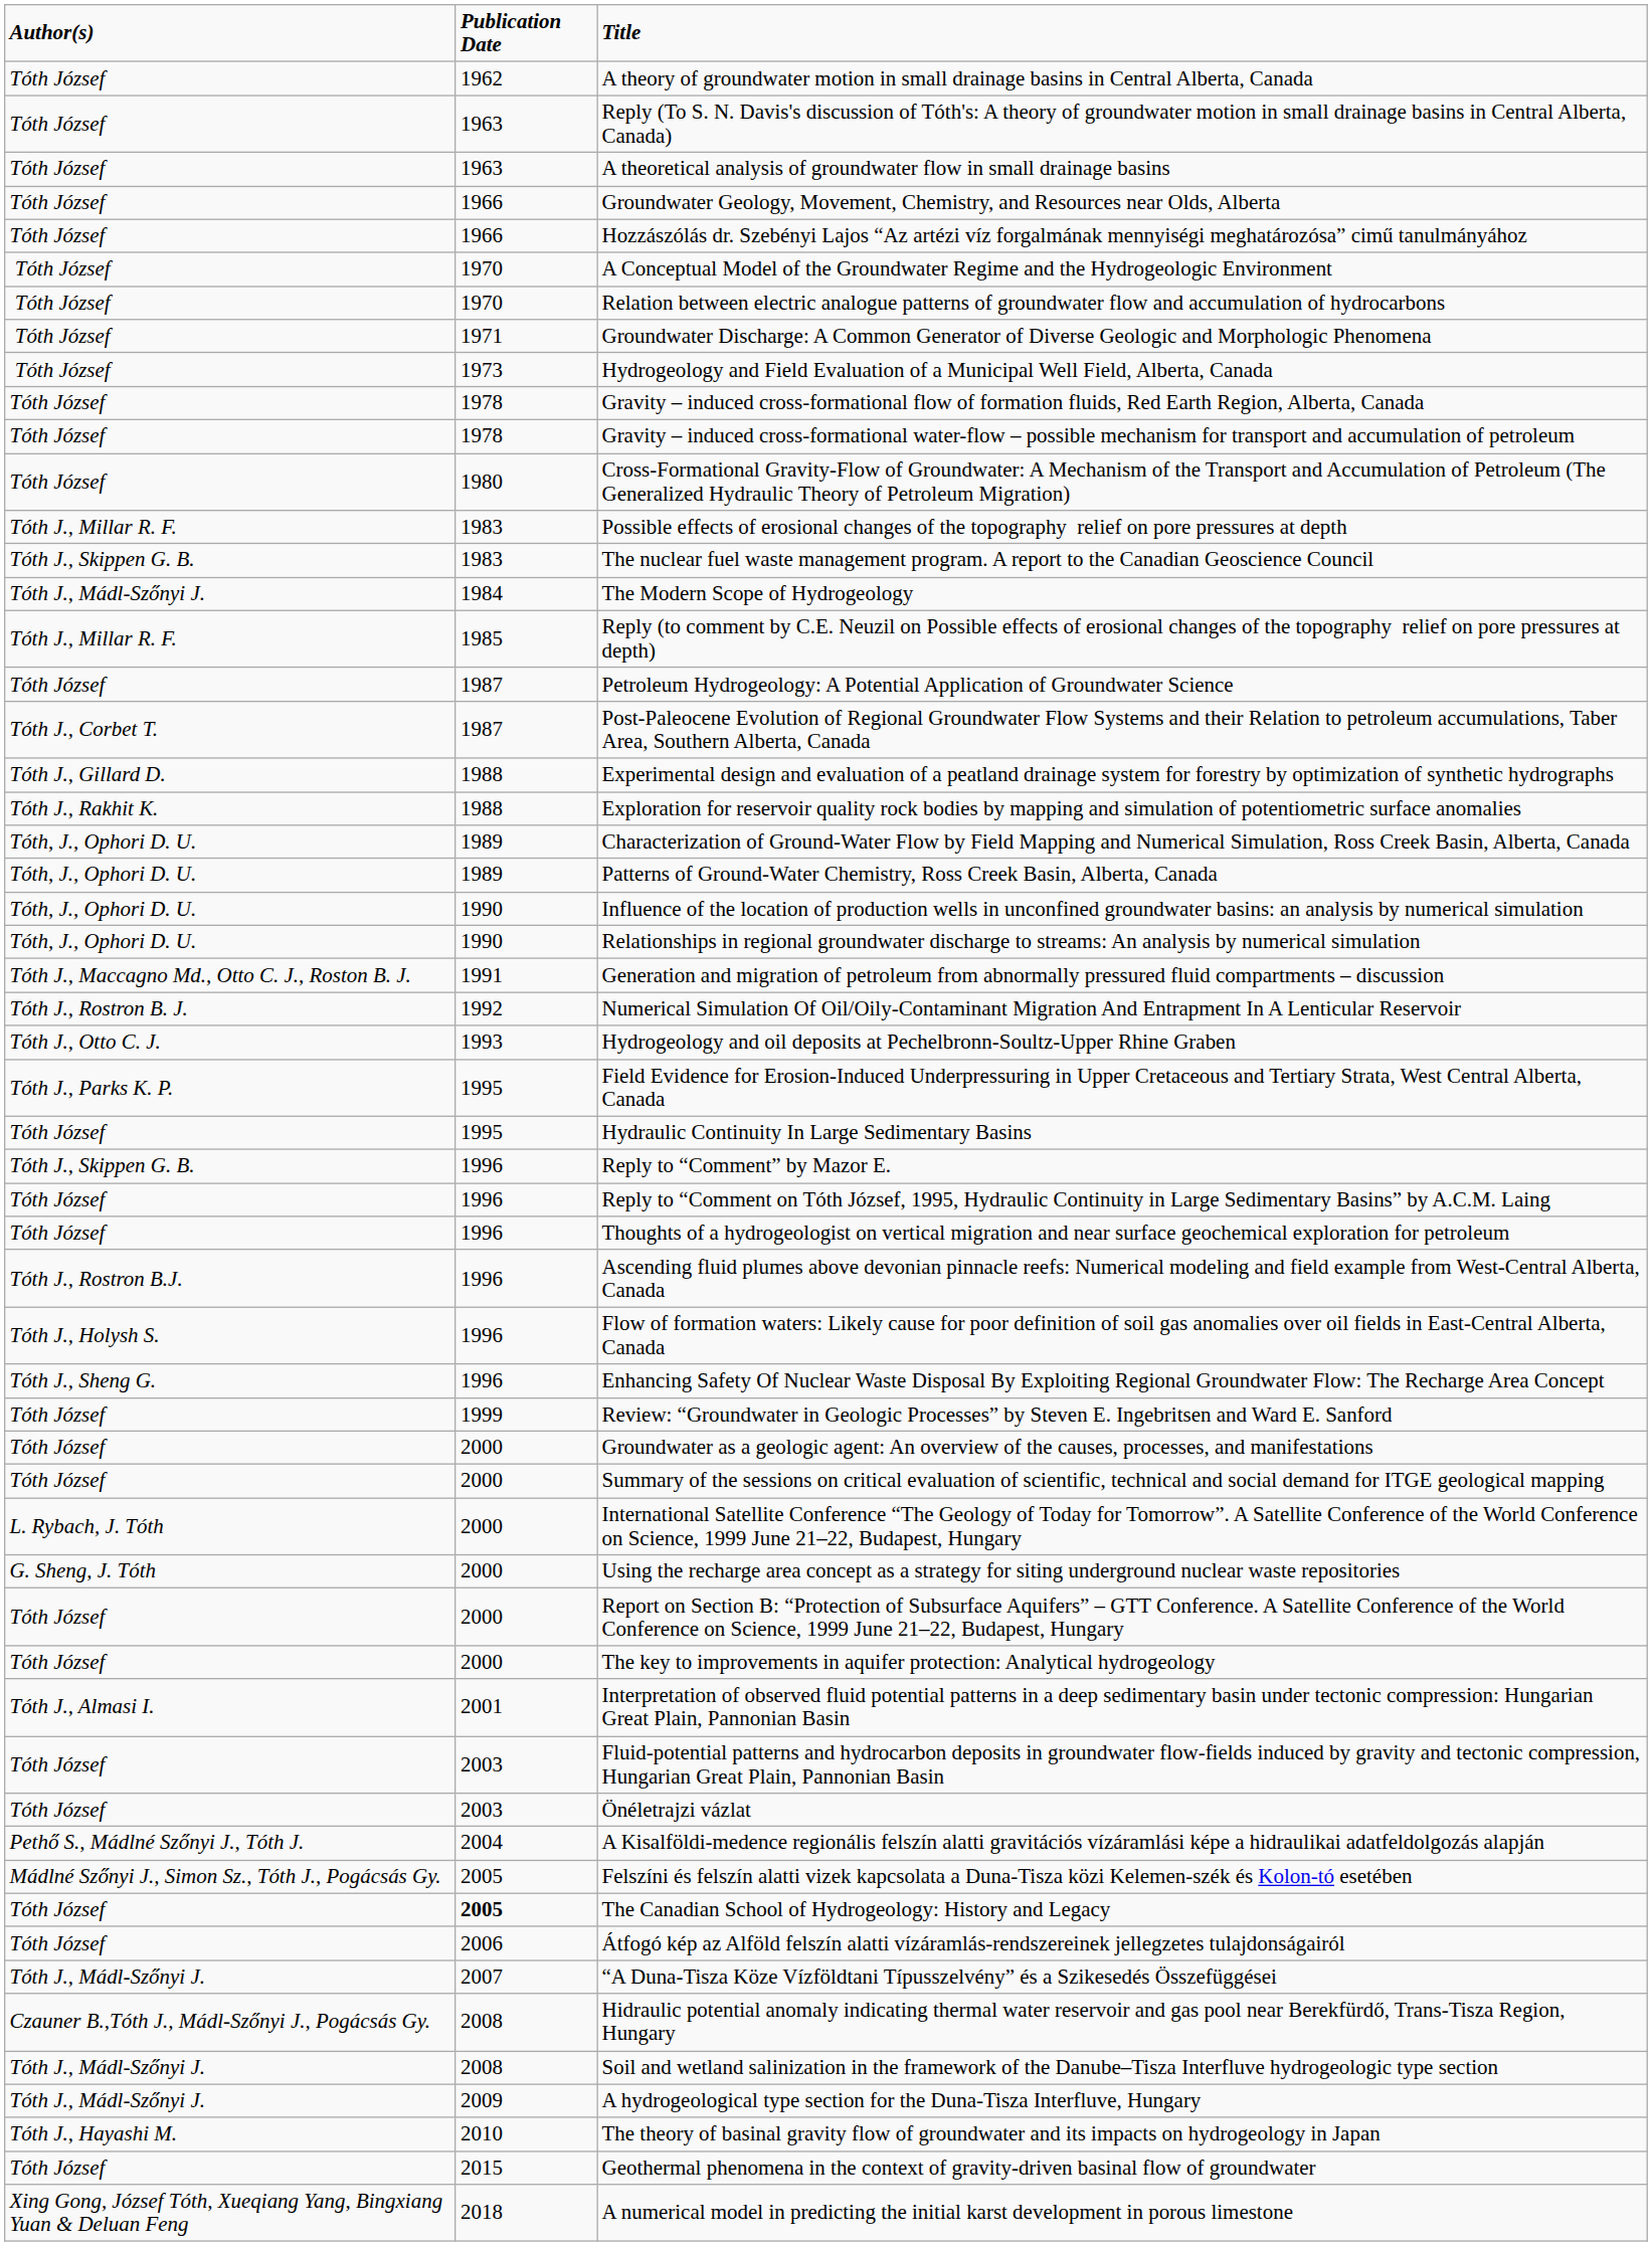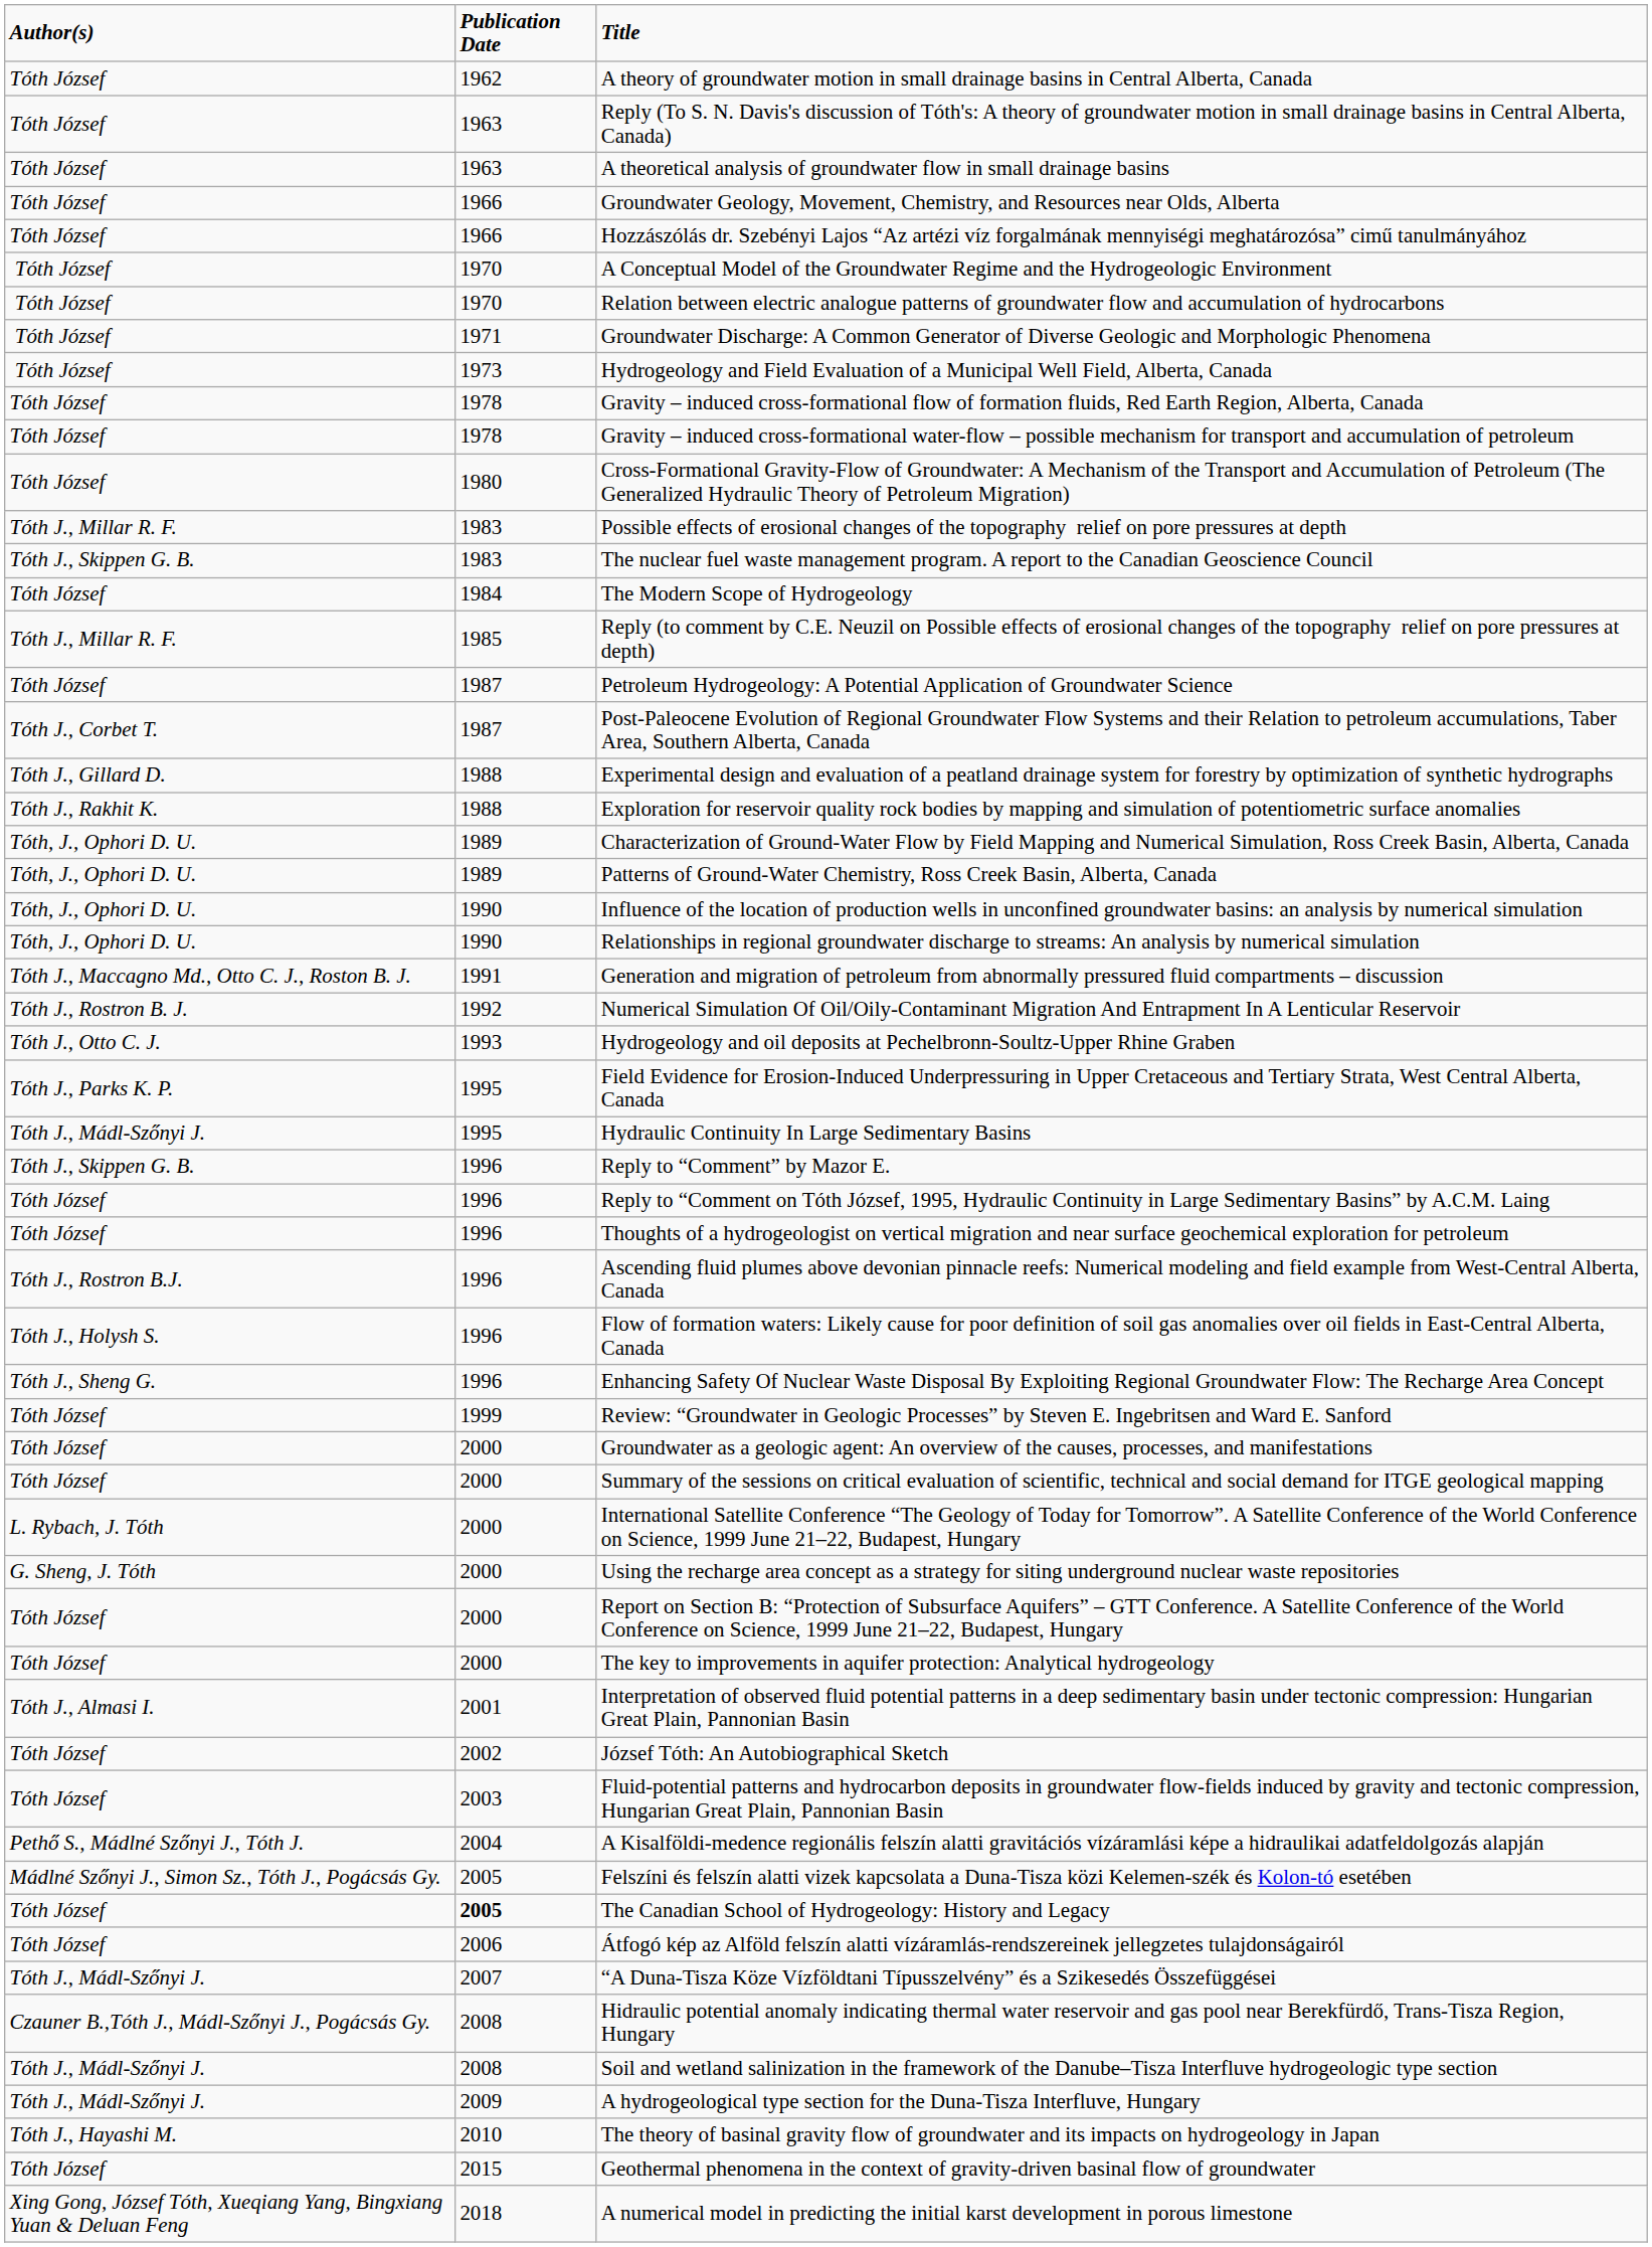The Modern Scope of Hydrogeology | Author(s): Tóth J., Mádl-Szőnyi J. -> Tóth József
Hydraulic Continuity In Large Sedimentary Basins | Author(s): Tóth József -> Tóth J., Mádl-Szőnyi J.
+ row: Tóth József | 2002 | József Tóth: An Autobiographical Sketch
- row: Tóth József | 2003 | Önéletrajzi vázlat
